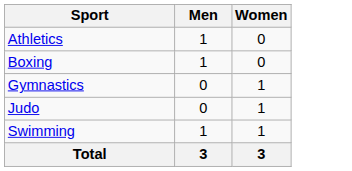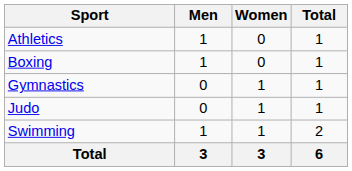+ column: Total | 1 | 1 | 1 | 1 | 2 | 6
